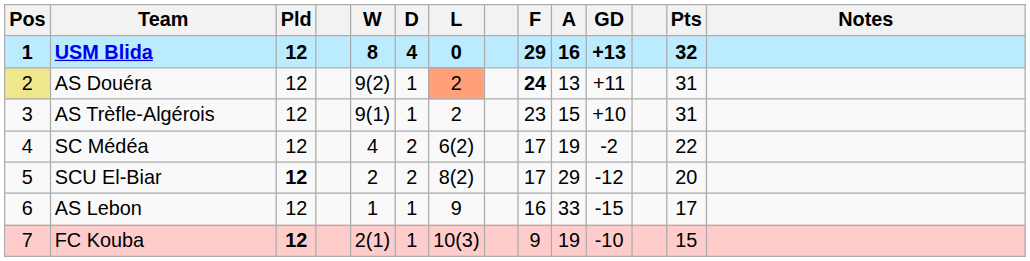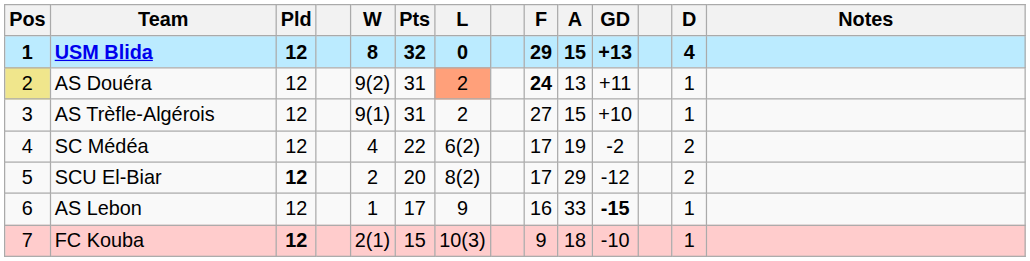columns swapped: D <-> Pts
USM Blida | A: 16 -> 15
AS Trèfle-Algérois | F: 23 -> 27
AS Lebon | GD: normal -> bold
FC Kouba | A: 19 -> 18
